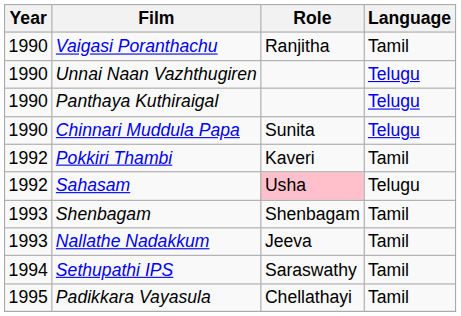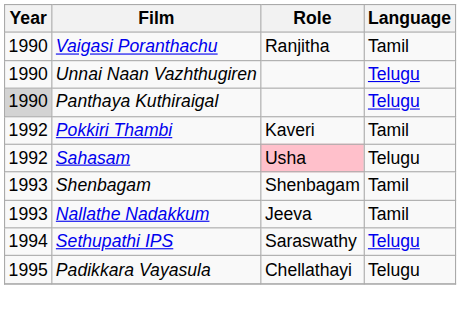Panthaya Kuthiraigal | Year: no background -> lightgrey background
- row: 1990 | Chinnari Muddula Papa | Sunita | Telugu
Sethupathi IPS | Language: Tamil -> Telugu
Padikkara Vayasula | Language: Tamil -> Telugu
